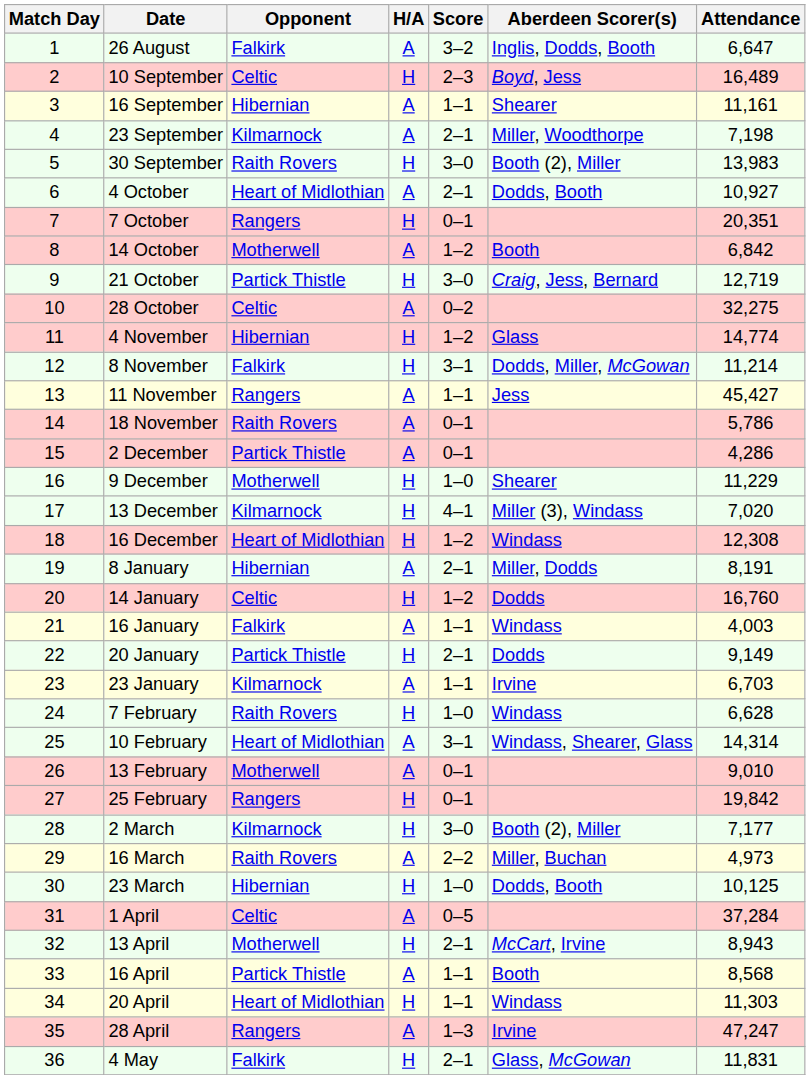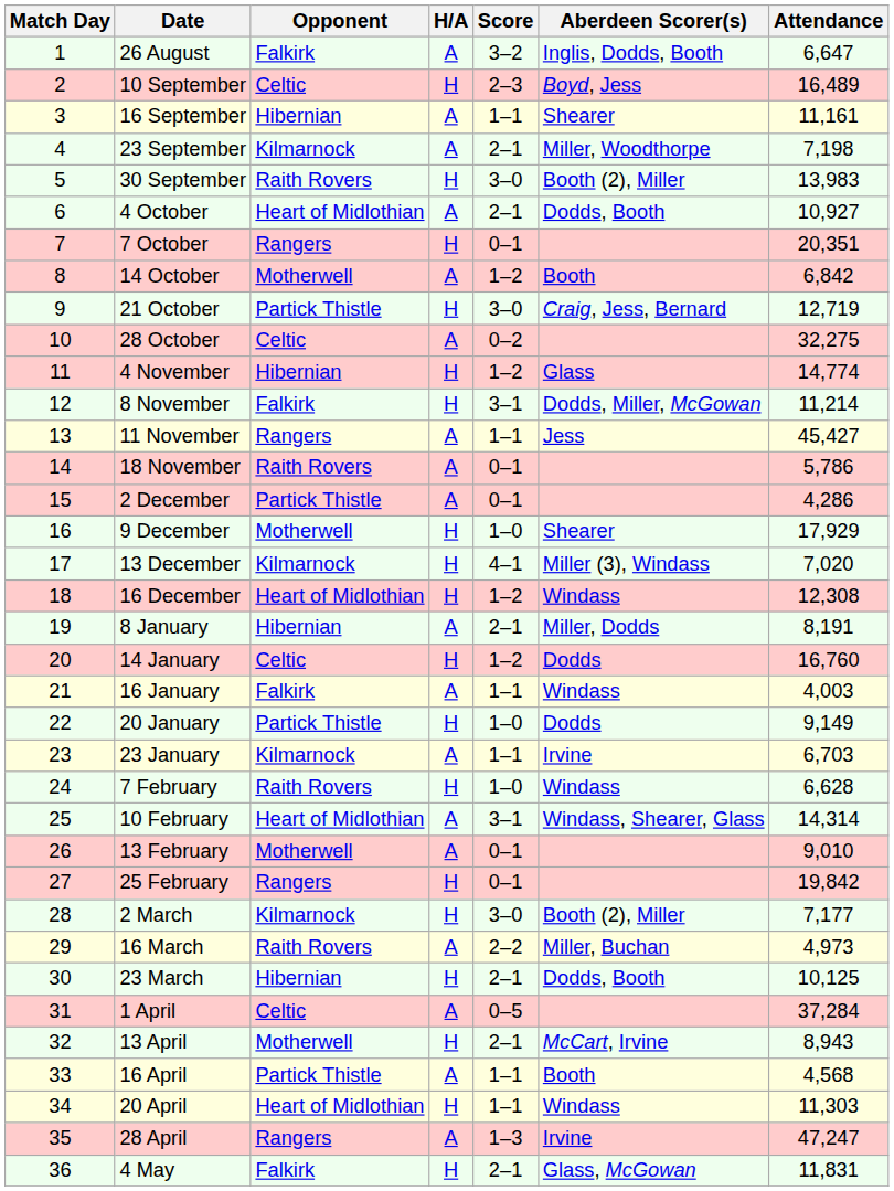9 December | Attendance: 11,229 -> 17,929
20 January | Score: 2–1 -> 1–0
23 March | Score: 1–0 -> 2–1
16 April | Attendance: 8,568 -> 4,568
